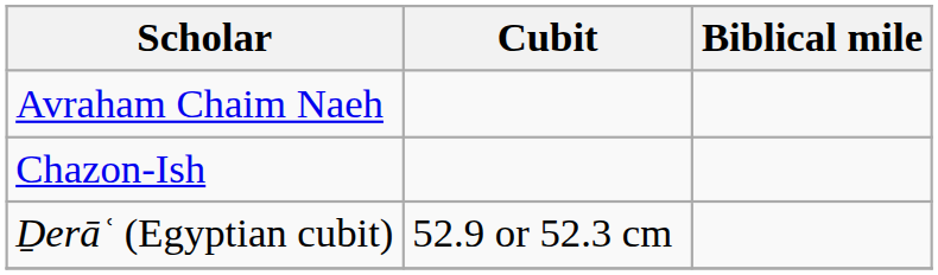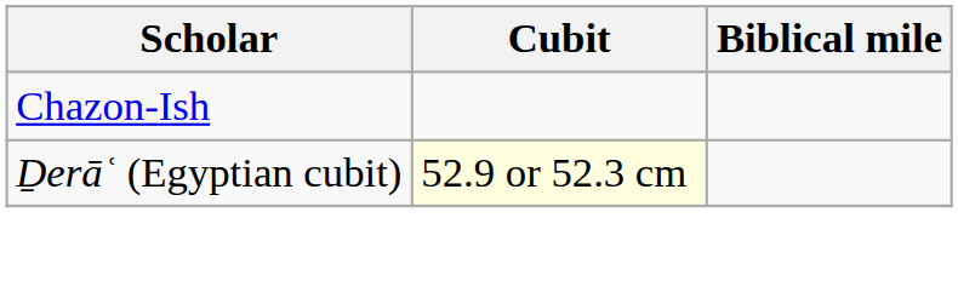- row: Avraham Chaim Naeh
Ḏerāʿ (Egyptian cubit) | Cubit: no background -> lightyellow background
